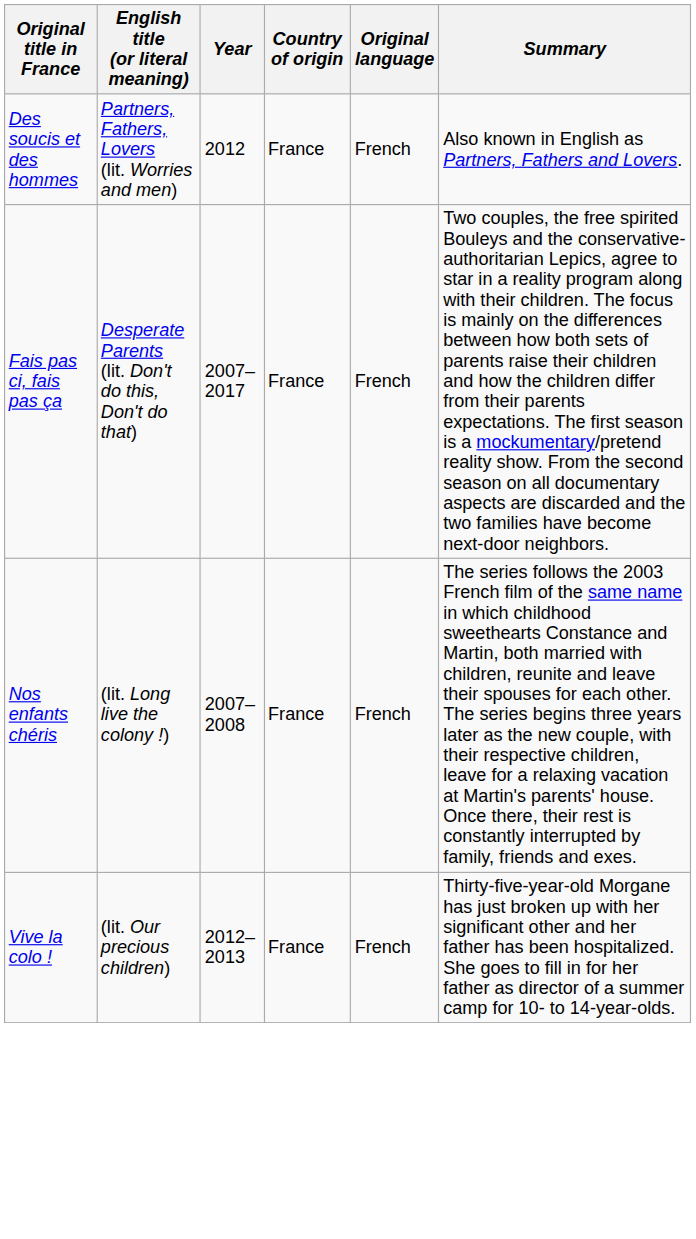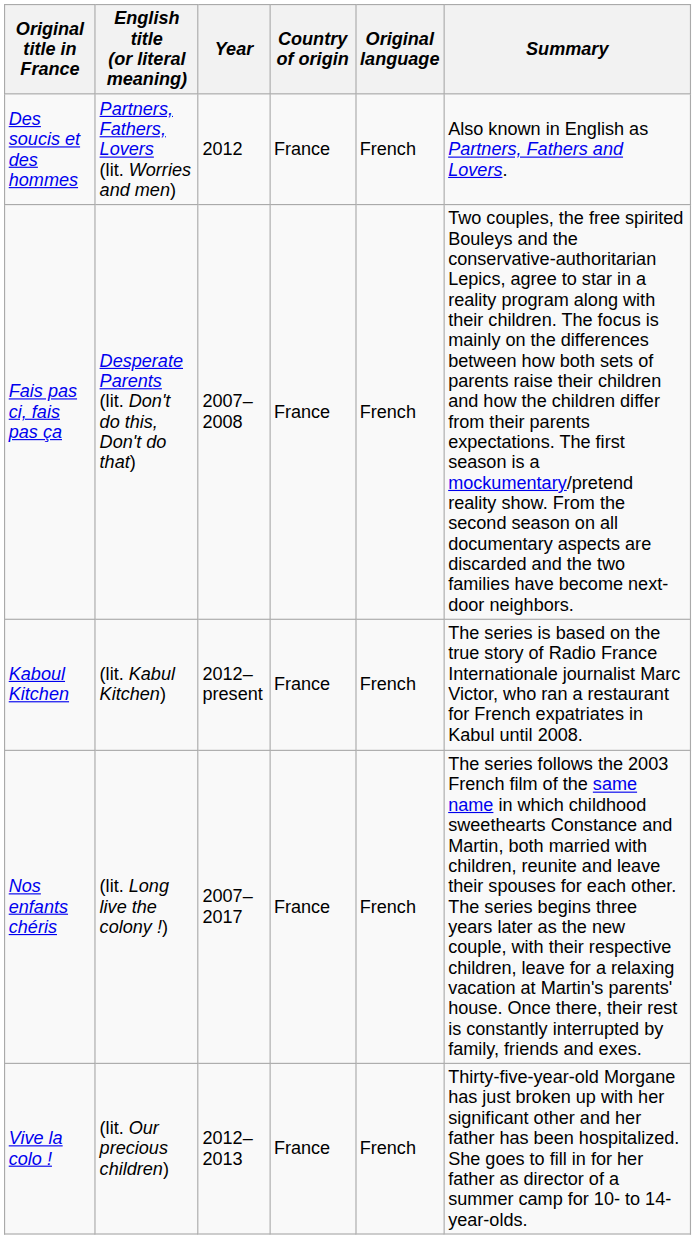Fais pas ci, fais pas ça | Year: 2007–2017 -> 2007–2008
+ row: Kaboul Kitchen | (lit. Kabul Kitchen) | 2012–present | France | French | The series is based on the true story of Radio France Internationale journalist Marc Victor, who ran a restaurant for French expatriates in Kabul until 2008.
Nos enfants chéris | Year: 2007–2008 -> 2007–2017
